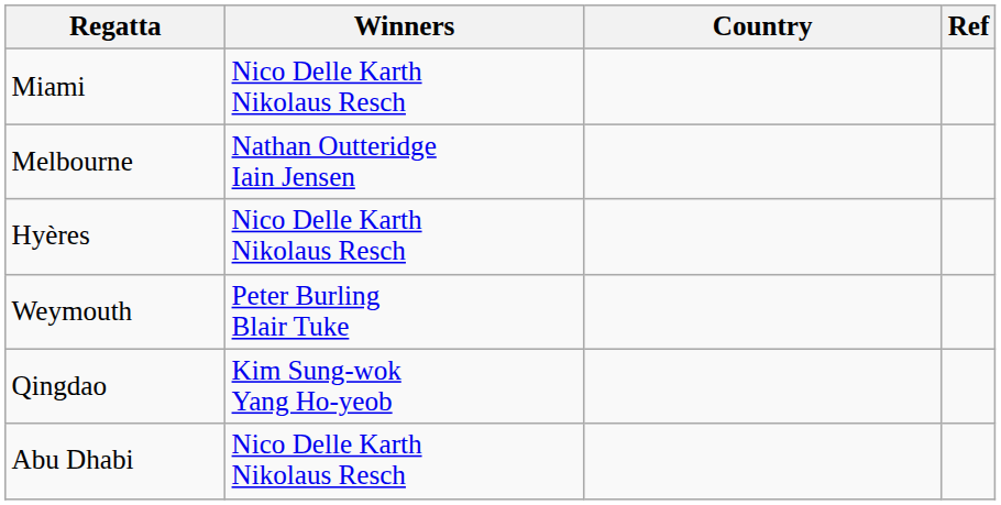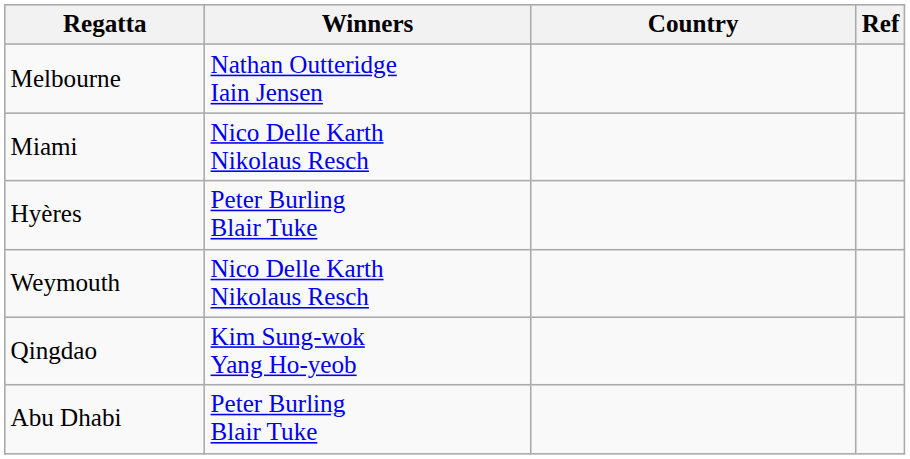rows swapped: Melbourne <-> Miami
Hyères | Winners: Nico Delle Karth Nikolaus Resch -> Peter Burling Blair Tuke
Weymouth | Winners: Peter Burling Blair Tuke -> Nico Delle Karth Nikolaus Resch
Abu Dhabi | Winners: Nico Delle Karth Nikolaus Resch -> Peter Burling Blair Tuke
